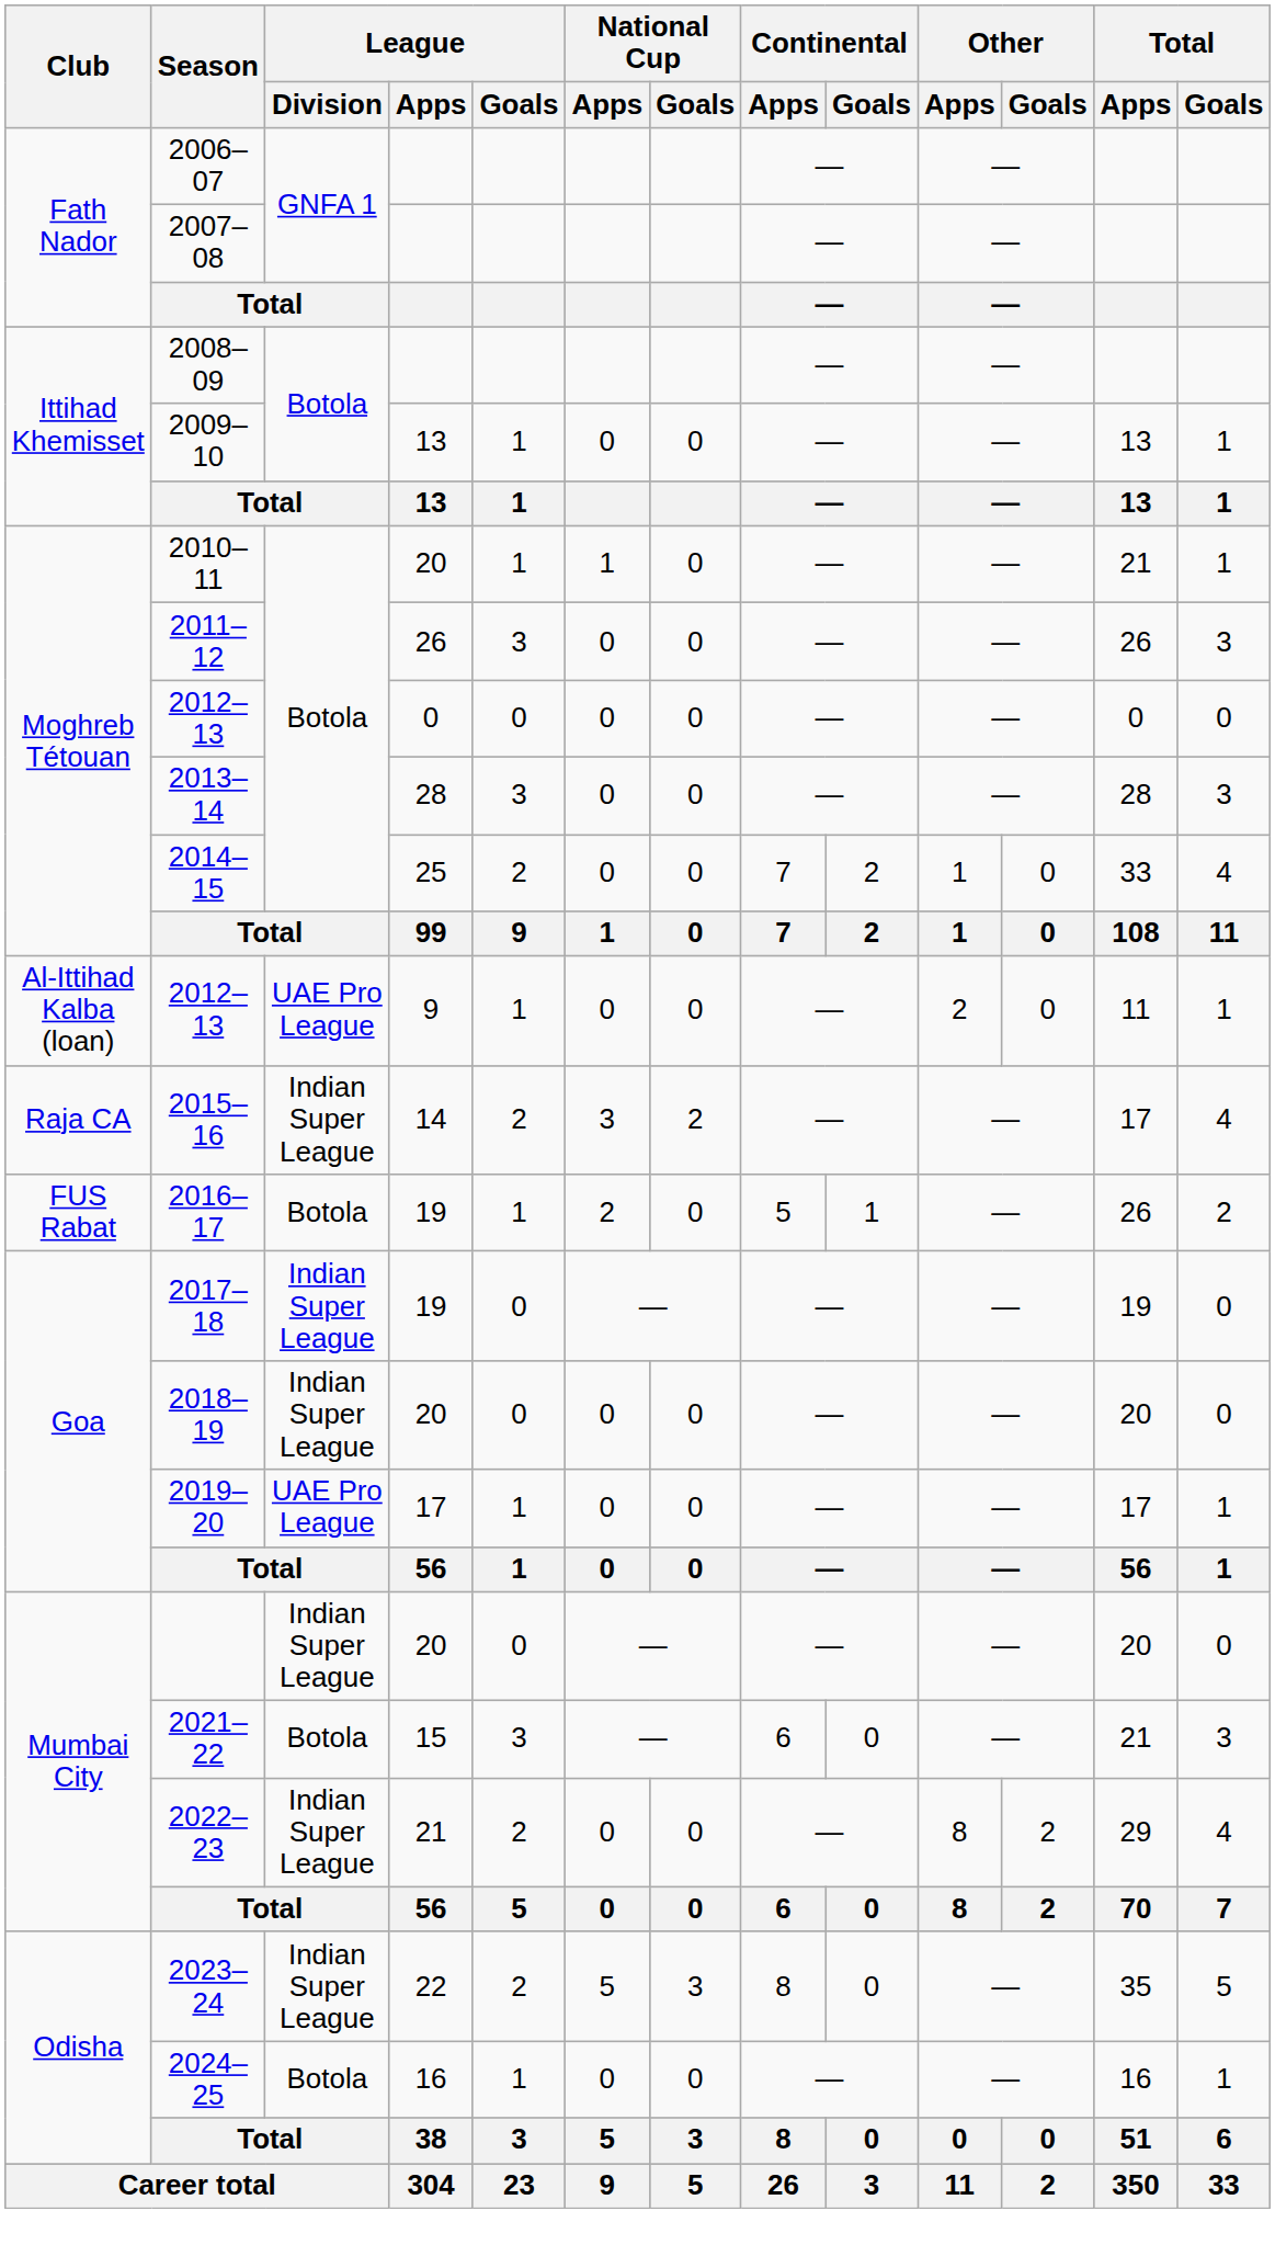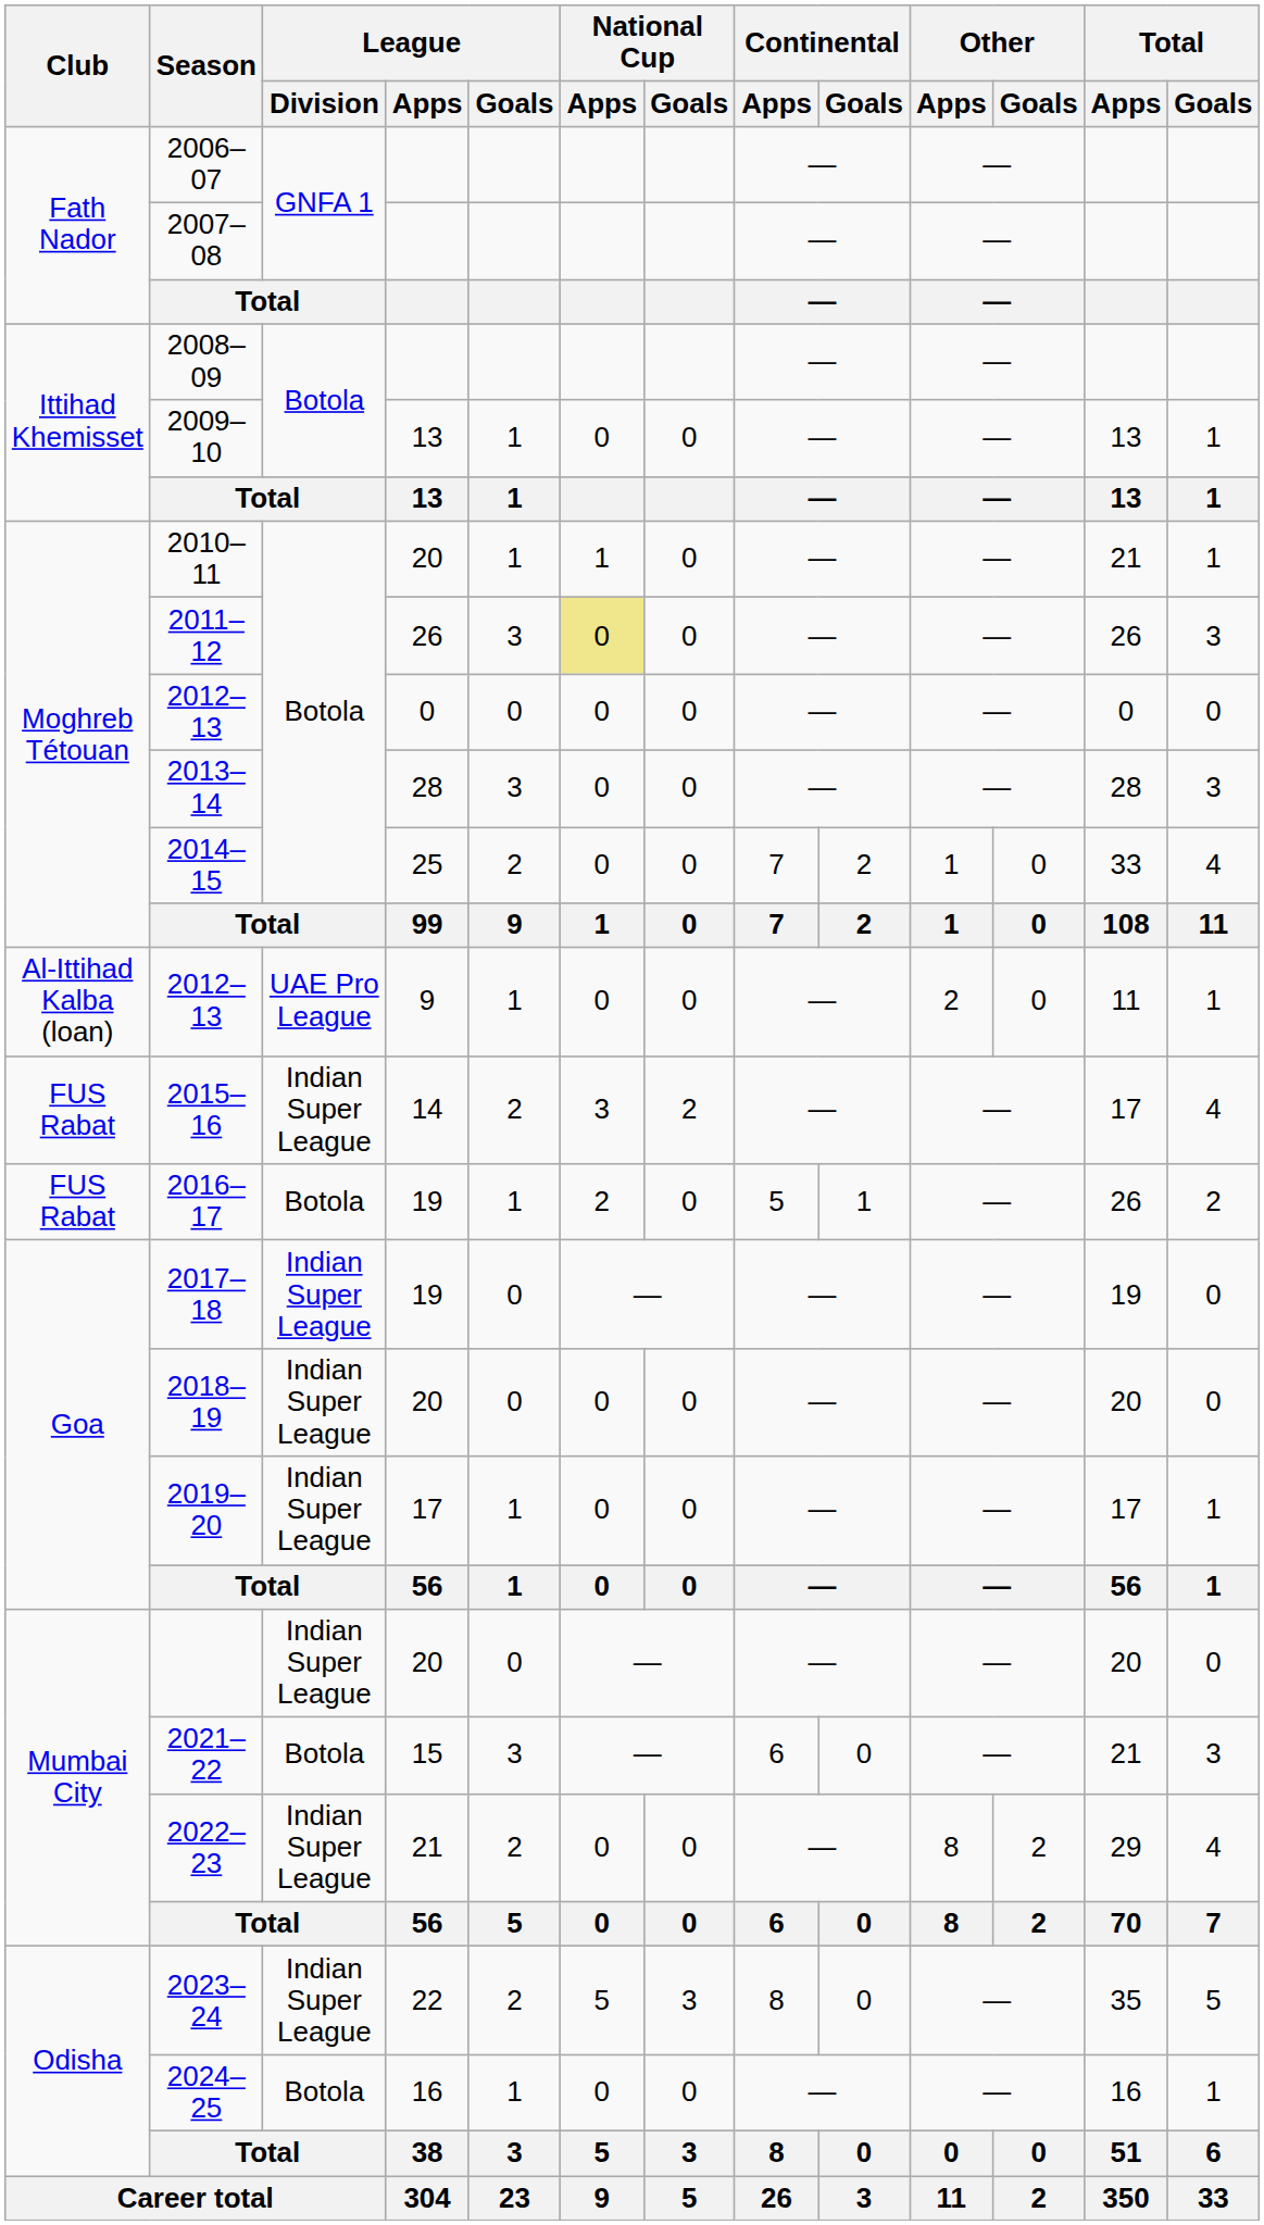2011–12 | National Cup / Apps: no background -> khaki background
2015–16 | Club: Raja CA -> FUS Rabat
2019–20 | League / Division: UAE Pro League -> Indian Super League
